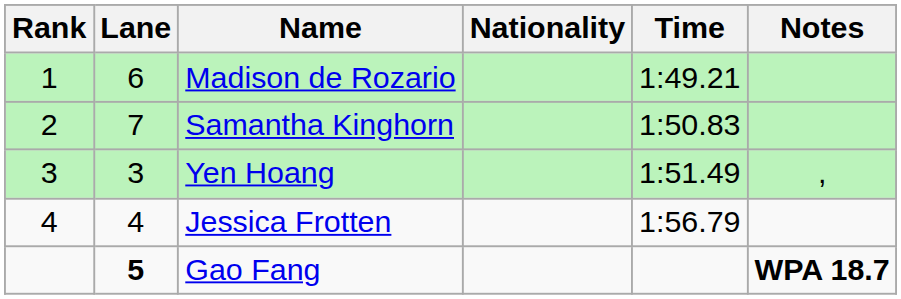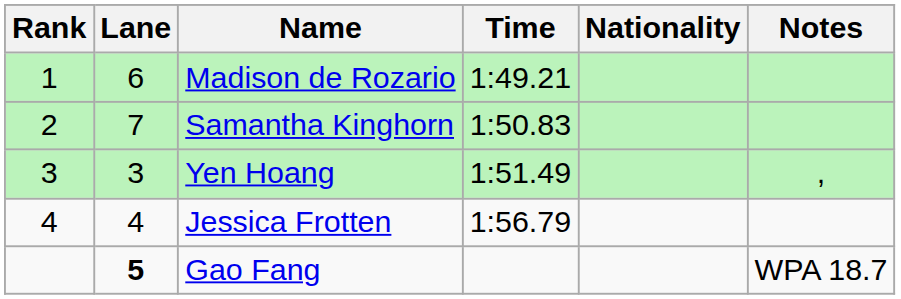columns swapped: Nationality <-> Time
Gao Fang | Notes: bold -> normal
